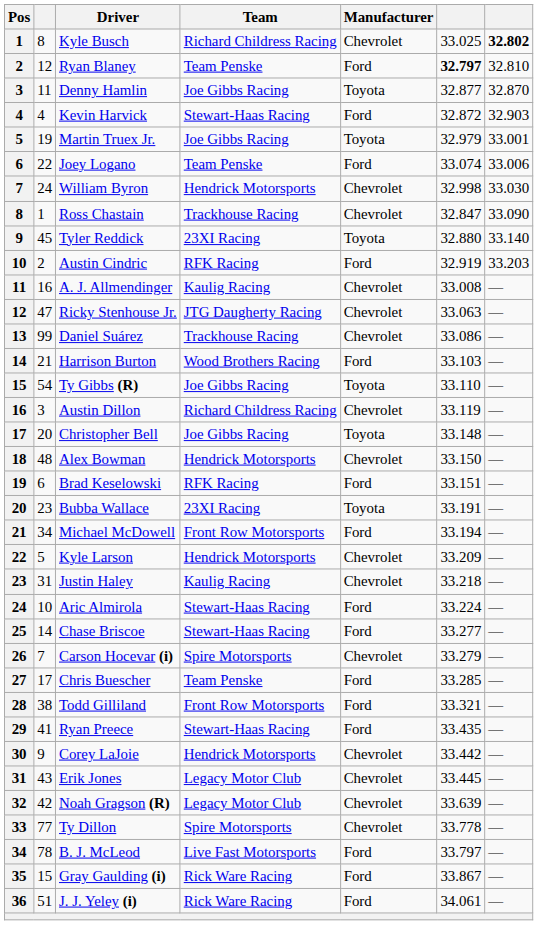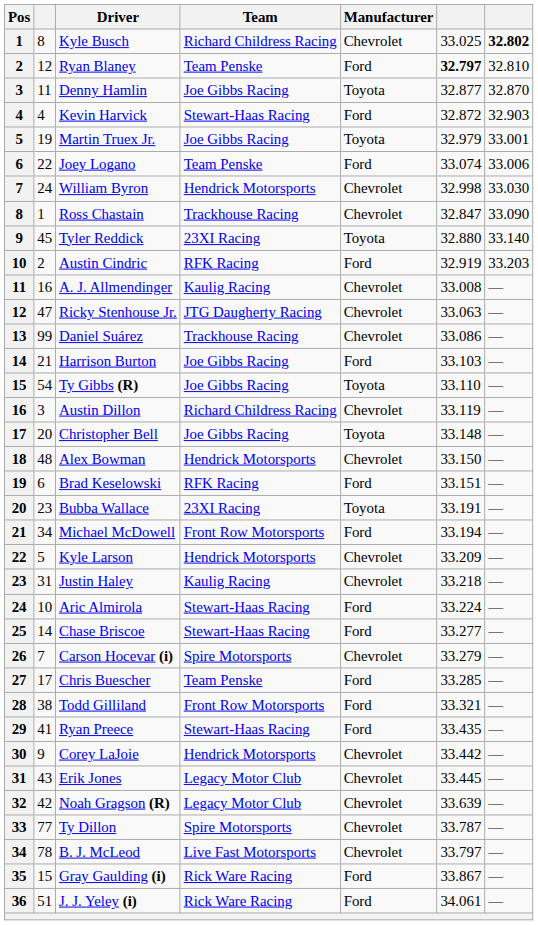Harrison Burton | Team: Wood Brothers Racing -> Joe Gibbs Racing
Ty Dillon | column 6: 33.778 -> 33.787
B. J. McLeod | Manufacturer: Ford -> Chevrolet
